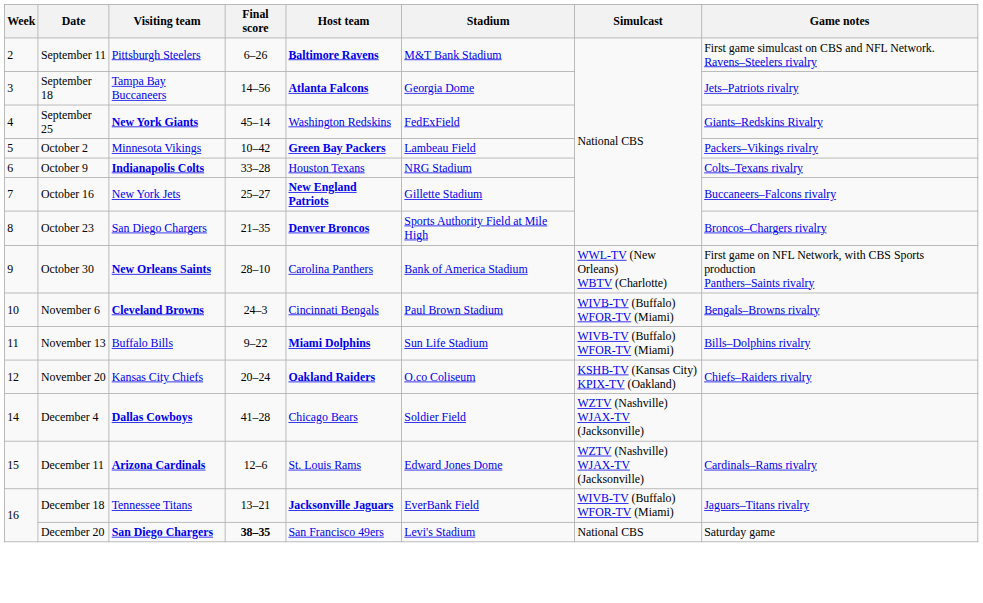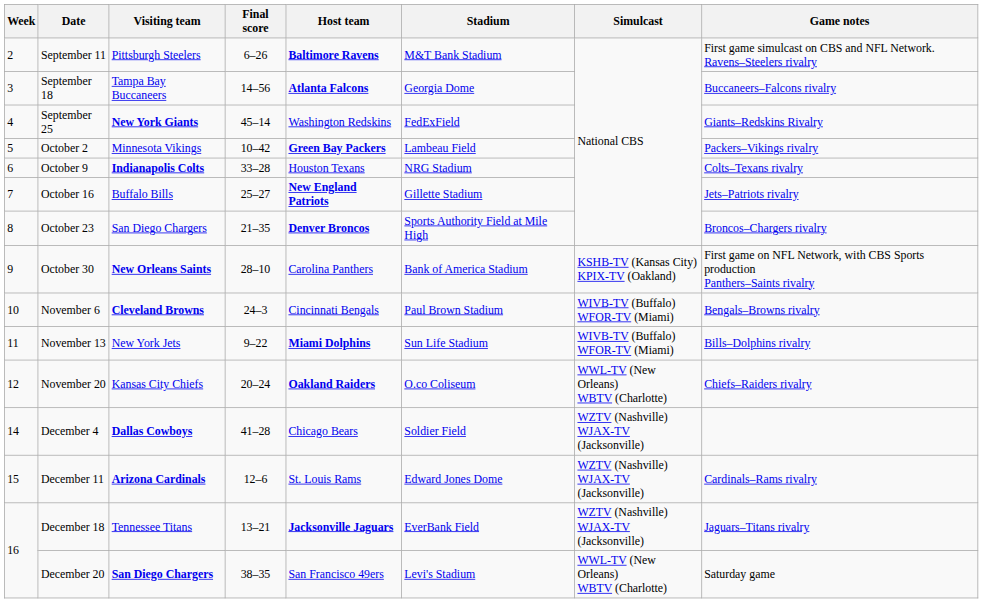September 18 | Game notes: Jets–Patriots rivalry -> Buccaneers–Falcons rivalry
October 16 | Visiting team: New York Jets -> Buffalo Bills
October 16 | Game notes: Buccaneers–Falcons rivalry -> Jets–Patriots rivalry
October 30 | Simulcast: WWL-TV (New Orleans) WBTV (Charlotte) -> KSHB-TV (Kansas City) KPIX-TV (Oakland)
November 13 | Visiting team: Buffalo Bills -> New York Jets
November 20 | Simulcast: KSHB-TV (Kansas City) KPIX-TV (Oakland) -> WWL-TV (New Orleans) WBTV (Charlotte)
December 18 | Simulcast: WIVB-TV (Buffalo) WFOR-TV (Miami) -> WZTV (Nashville) WJAX-TV (Jacksonville)
December 20 | Final score: bold -> normal
December 20 | Simulcast: National CBS -> WWL-TV (New Orleans) WBTV (Charlotte)
